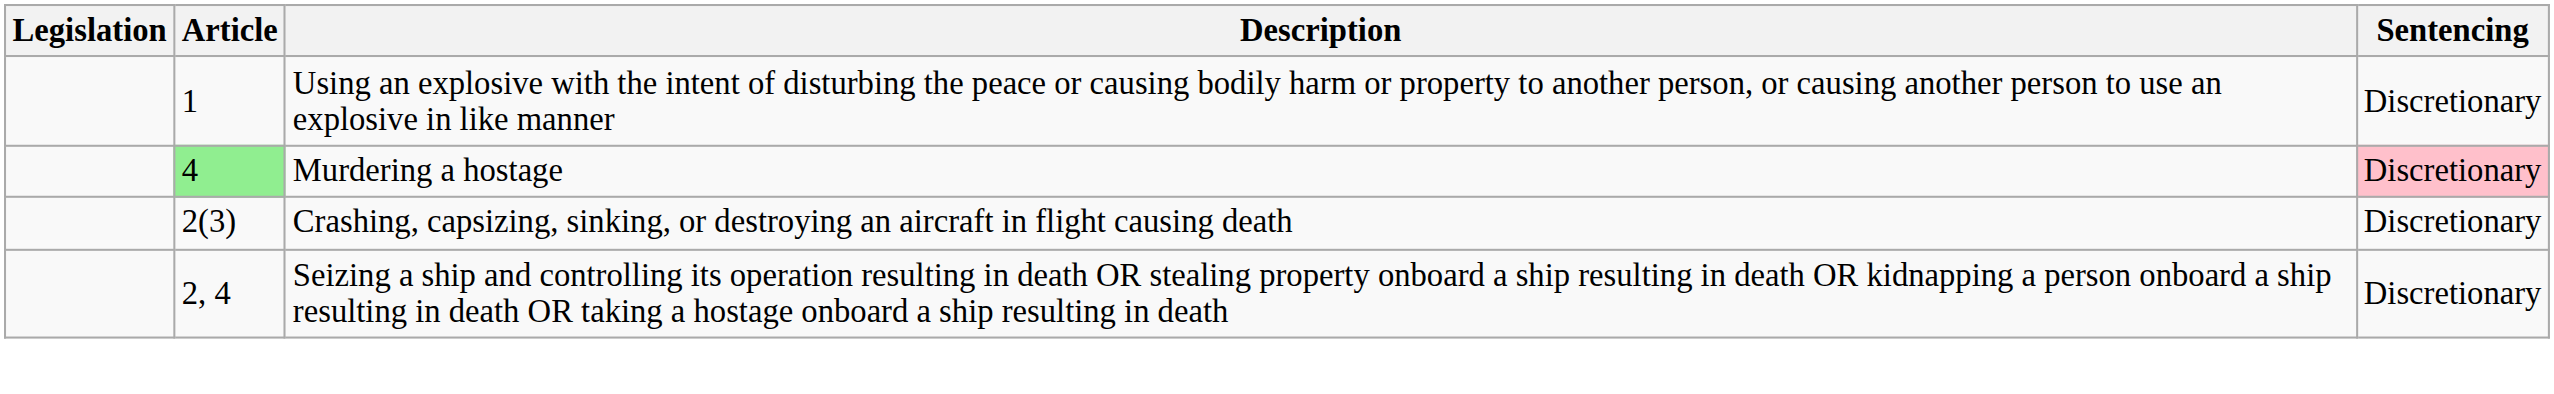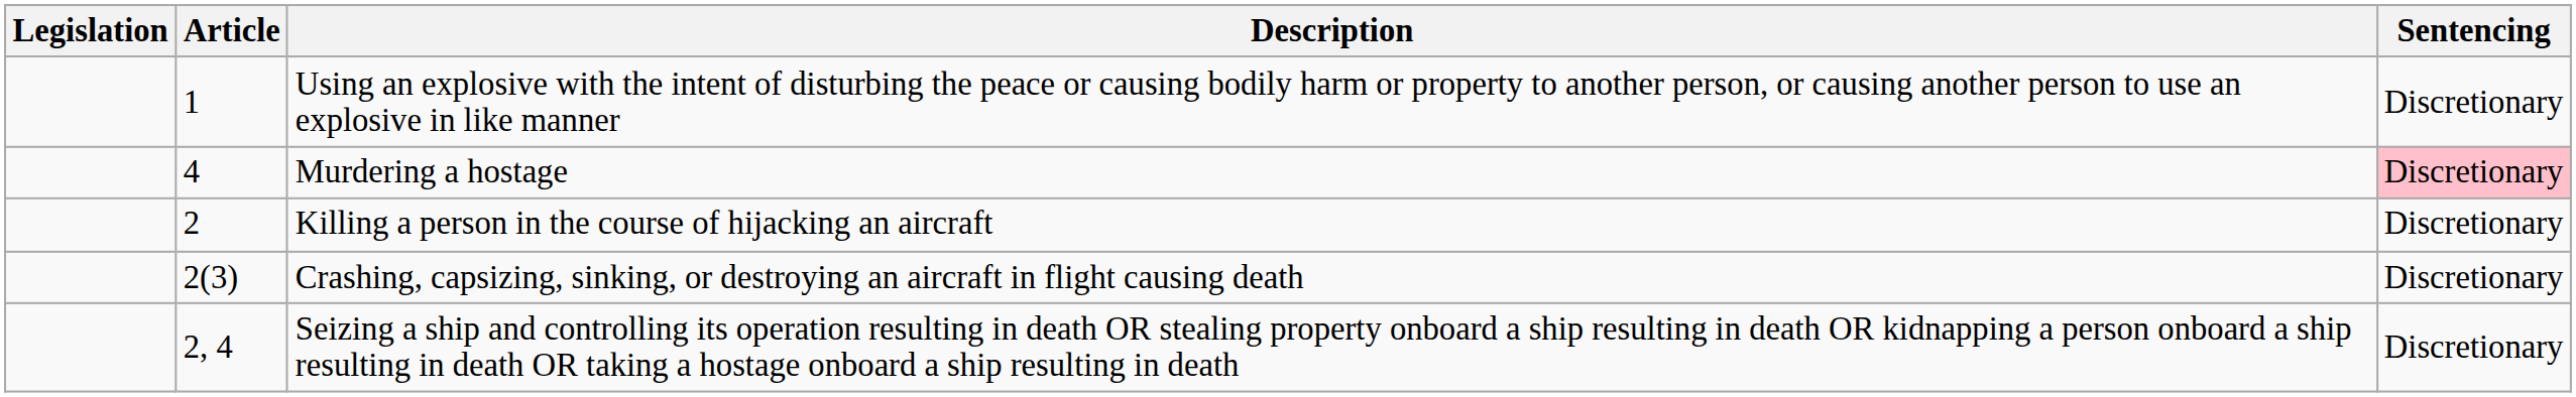Murdering a hostage | Article: lightgreen background -> no background
+ row: 2 | Killing a person in the course of hijacking an aircraft | Discretionary
